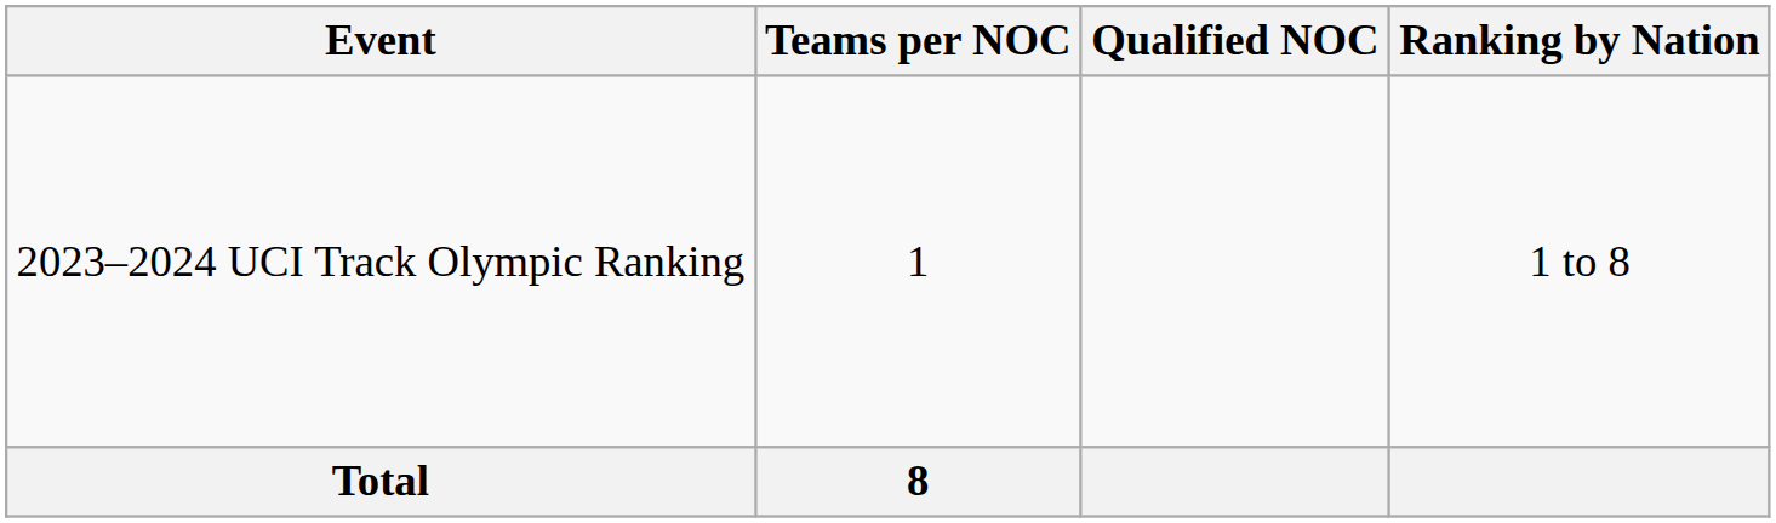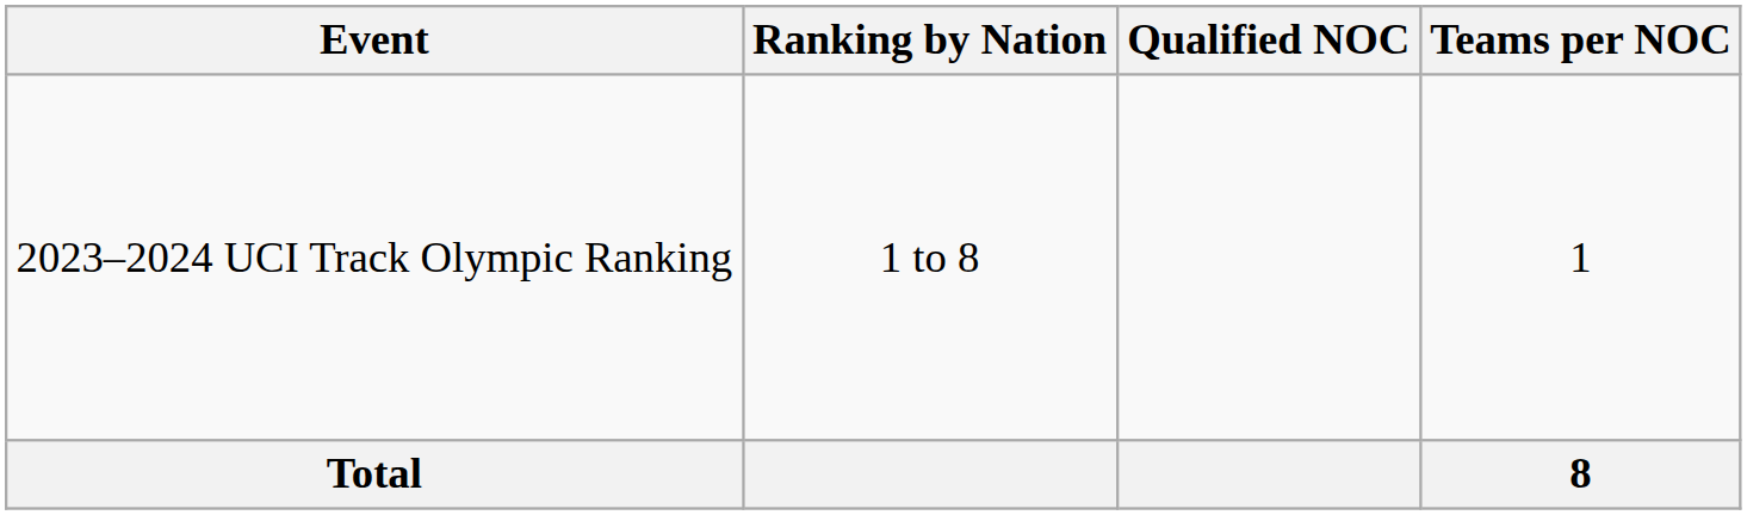columns swapped: Ranking by Nation <-> Teams per NOC
